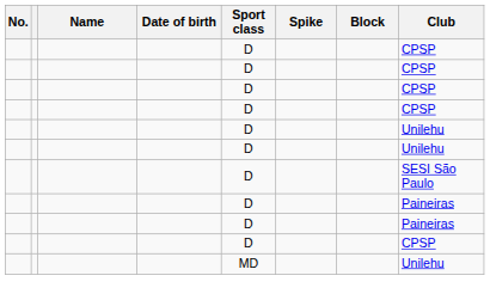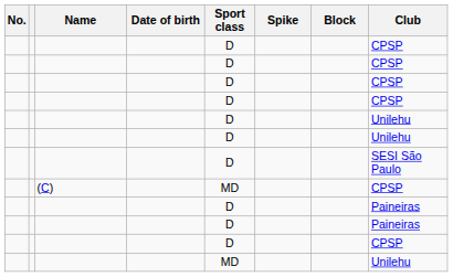+ row: (C) | MD | CPSP
